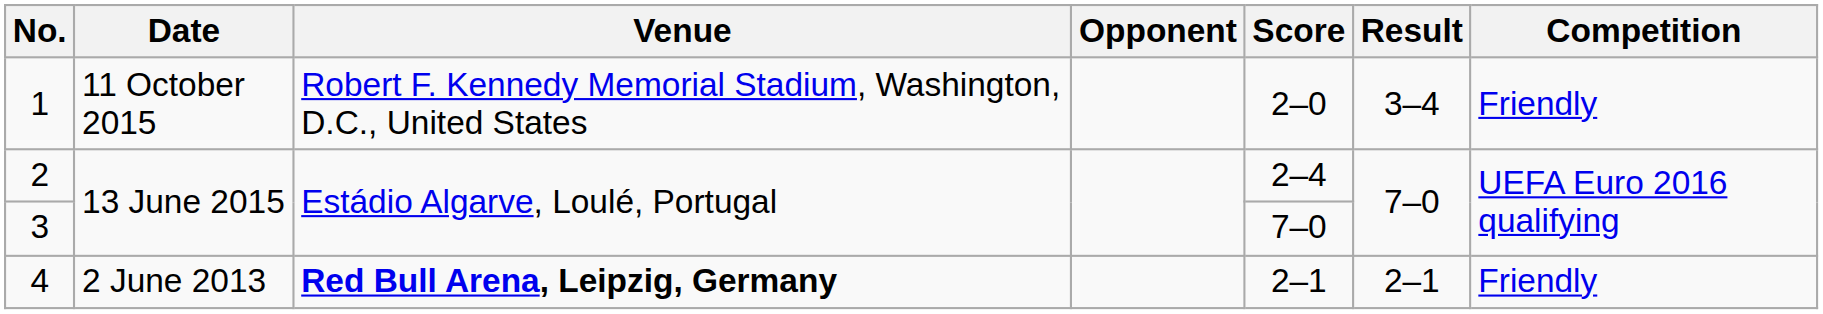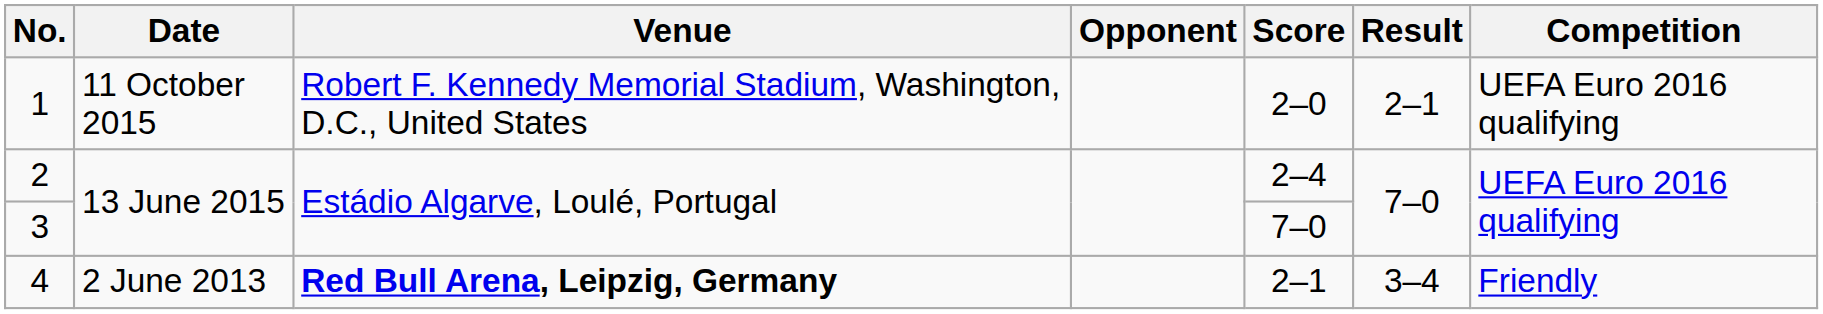1 | Result: 3–4 -> 2–1
1 | Competition: Friendly -> UEFA Euro 2016 qualifying
4 | Result: 2–1 -> 3–4
